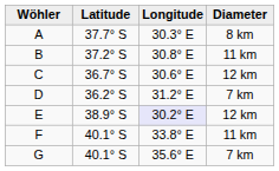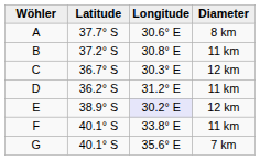A | Longitude: 30.3° E -> 30.6° E
C | Longitude: 30.6° E -> 30.3° E
D | Diameter: 7 km -> 11 km
